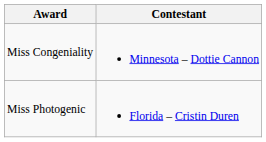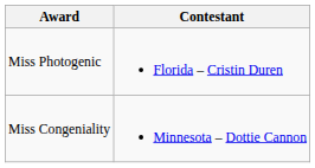rows swapped: Miss Congeniality <-> Miss Photogenic
